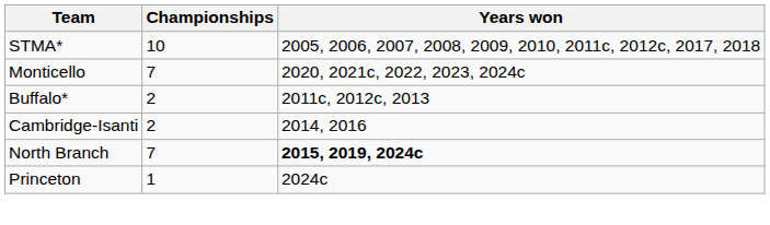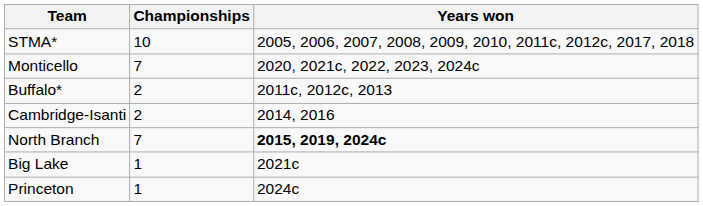+ row: Big Lake | 1 | 2021c
